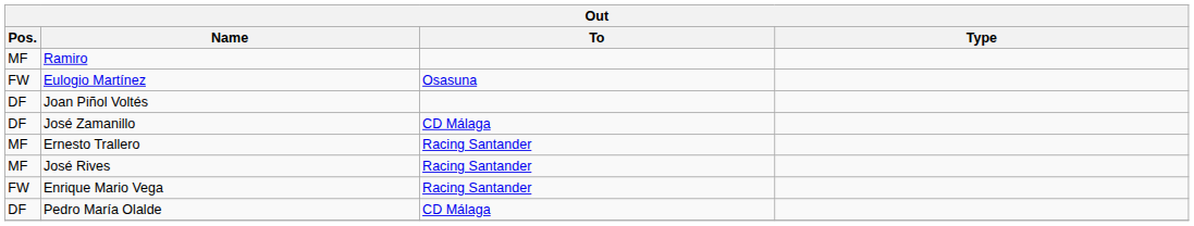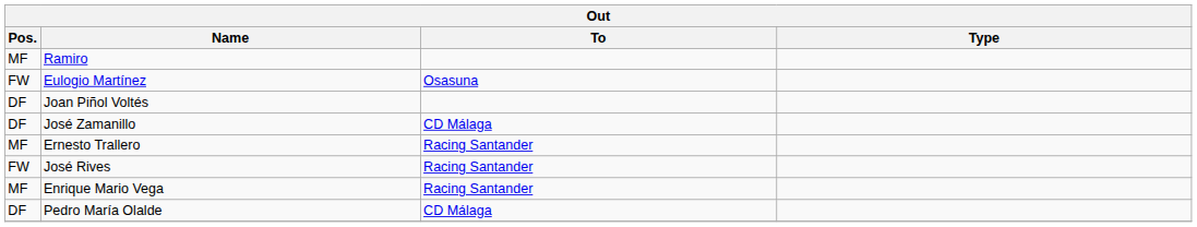José Rives | Pos.: MF -> FW
Enrique Mario Vega | Pos.: FW -> MF
